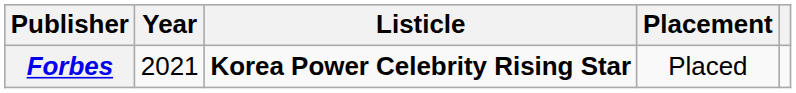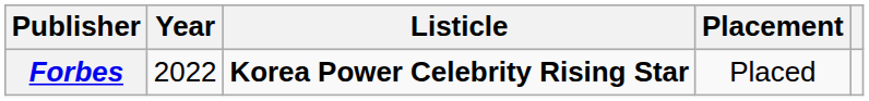Forbes | Year: 2021 -> 2022
